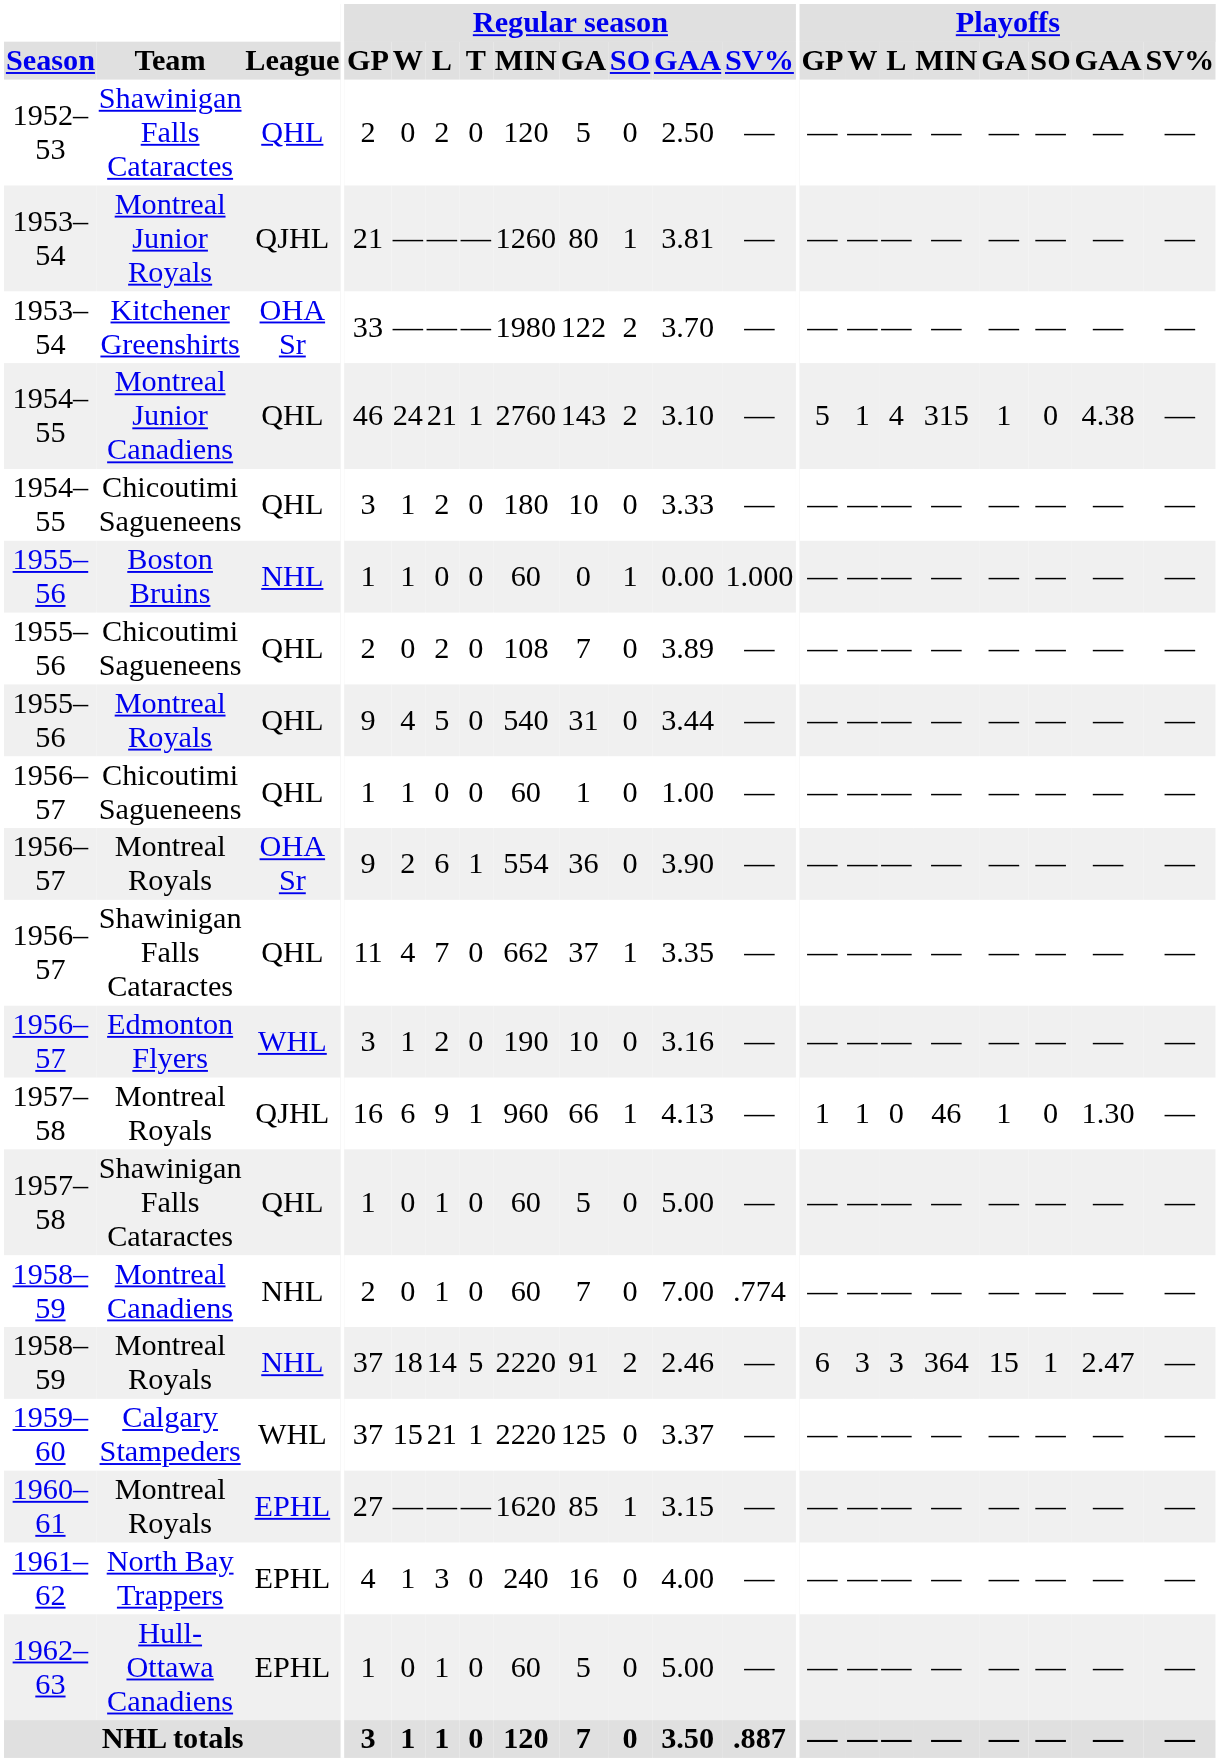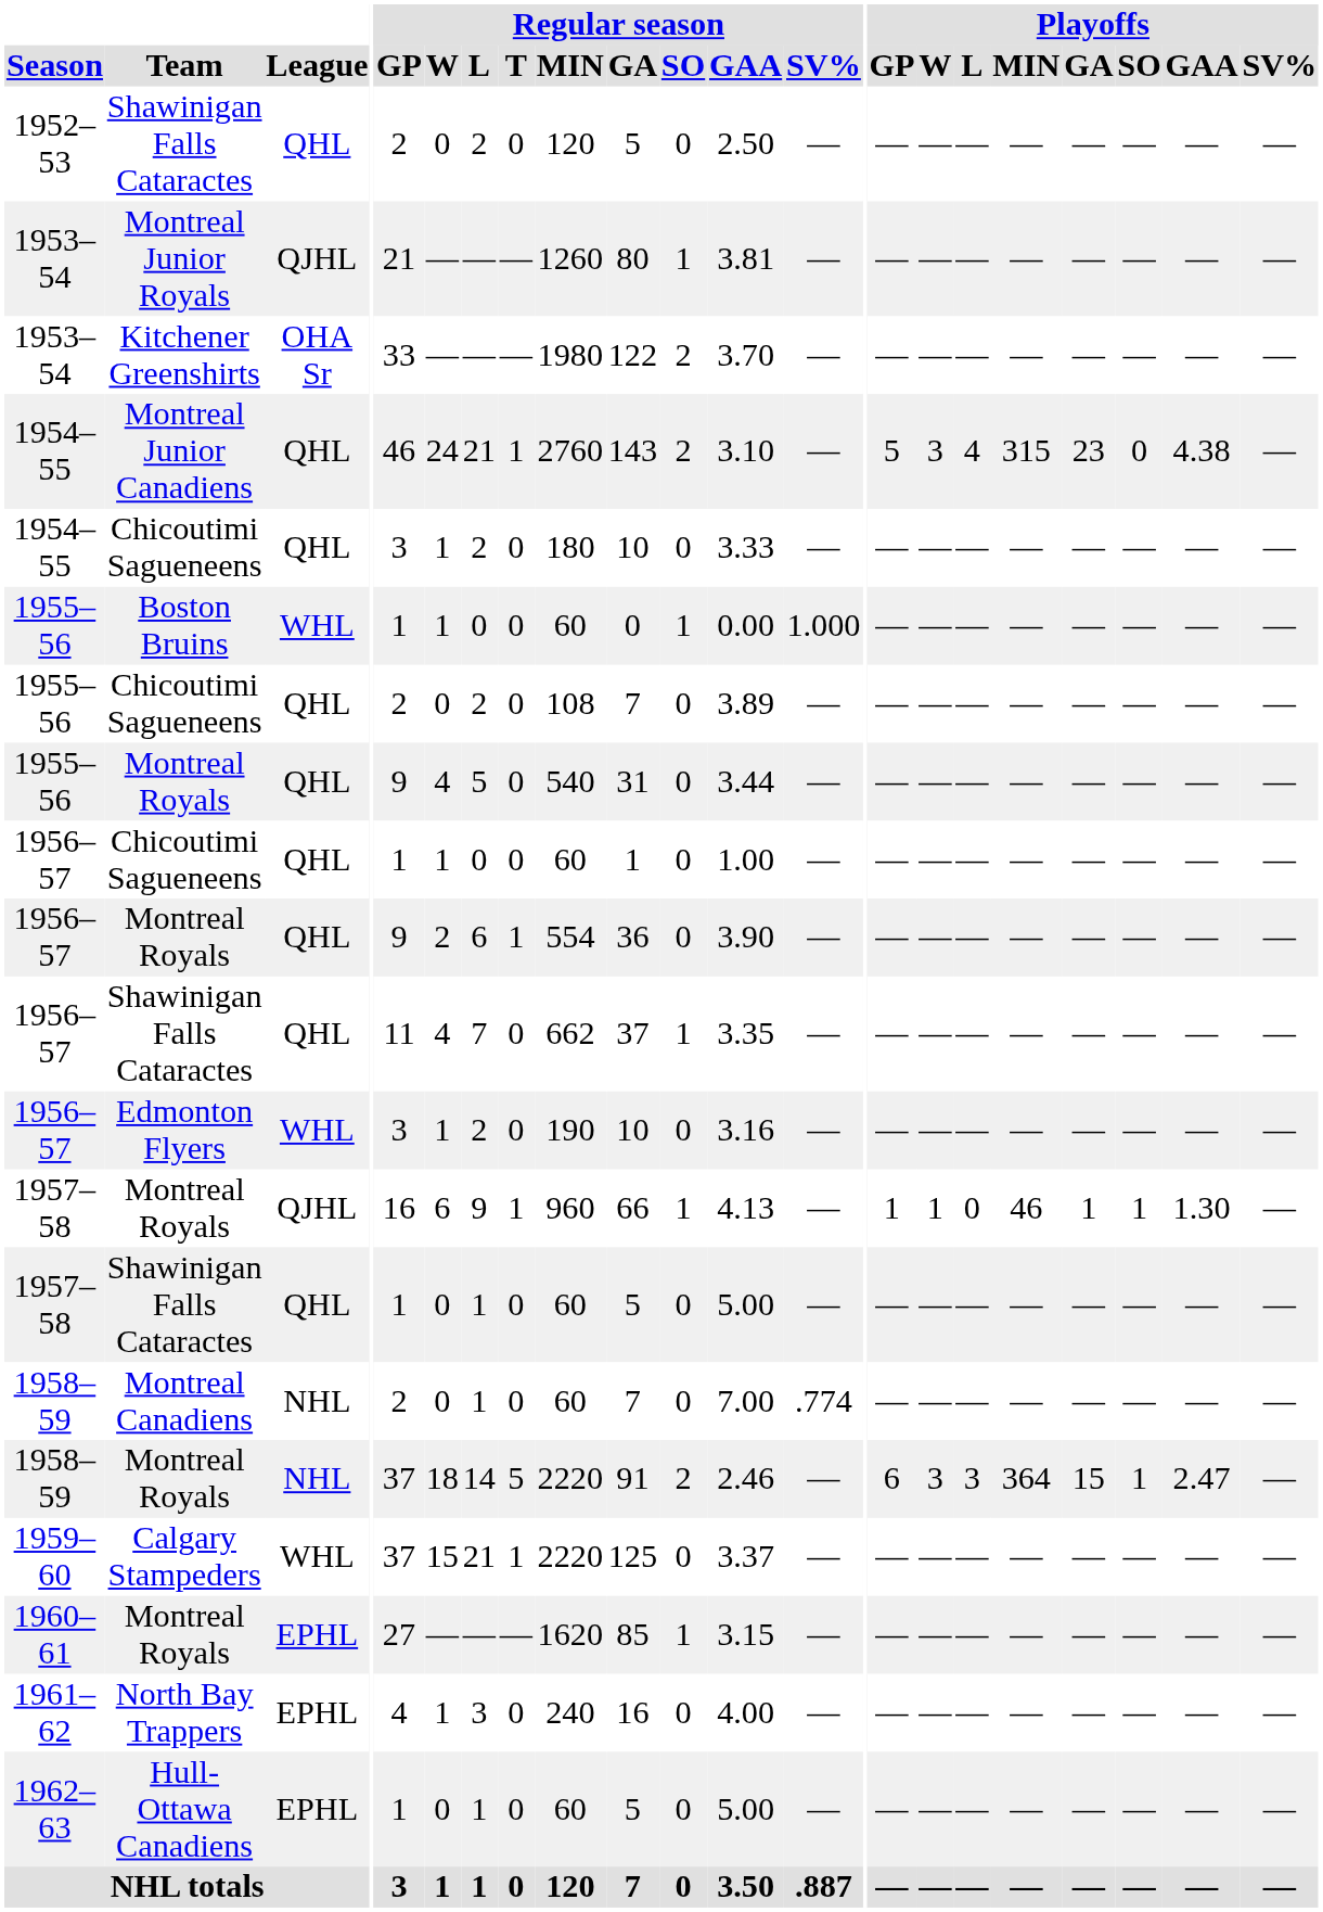Montreal Junior Canadiens | Playoffs / W: 1 -> 3
Montreal Junior Canadiens | Playoffs / GA: 1 -> 23
Boston Bruins | League: NHL -> WHL
1956–57 / Montreal Royals | League: OHA Sr -> QHL
1957–58 / Montreal Royals | Playoffs / SO: 0 -> 1
